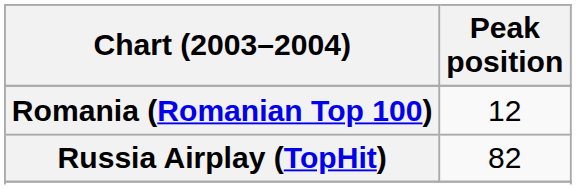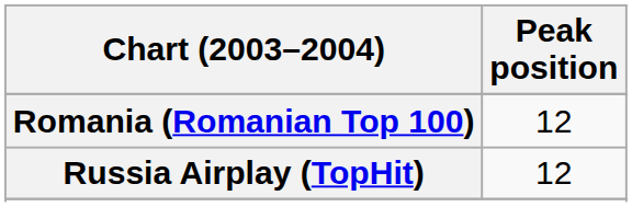Russia Airplay (TopHit) | Peak position: 82 -> 12
